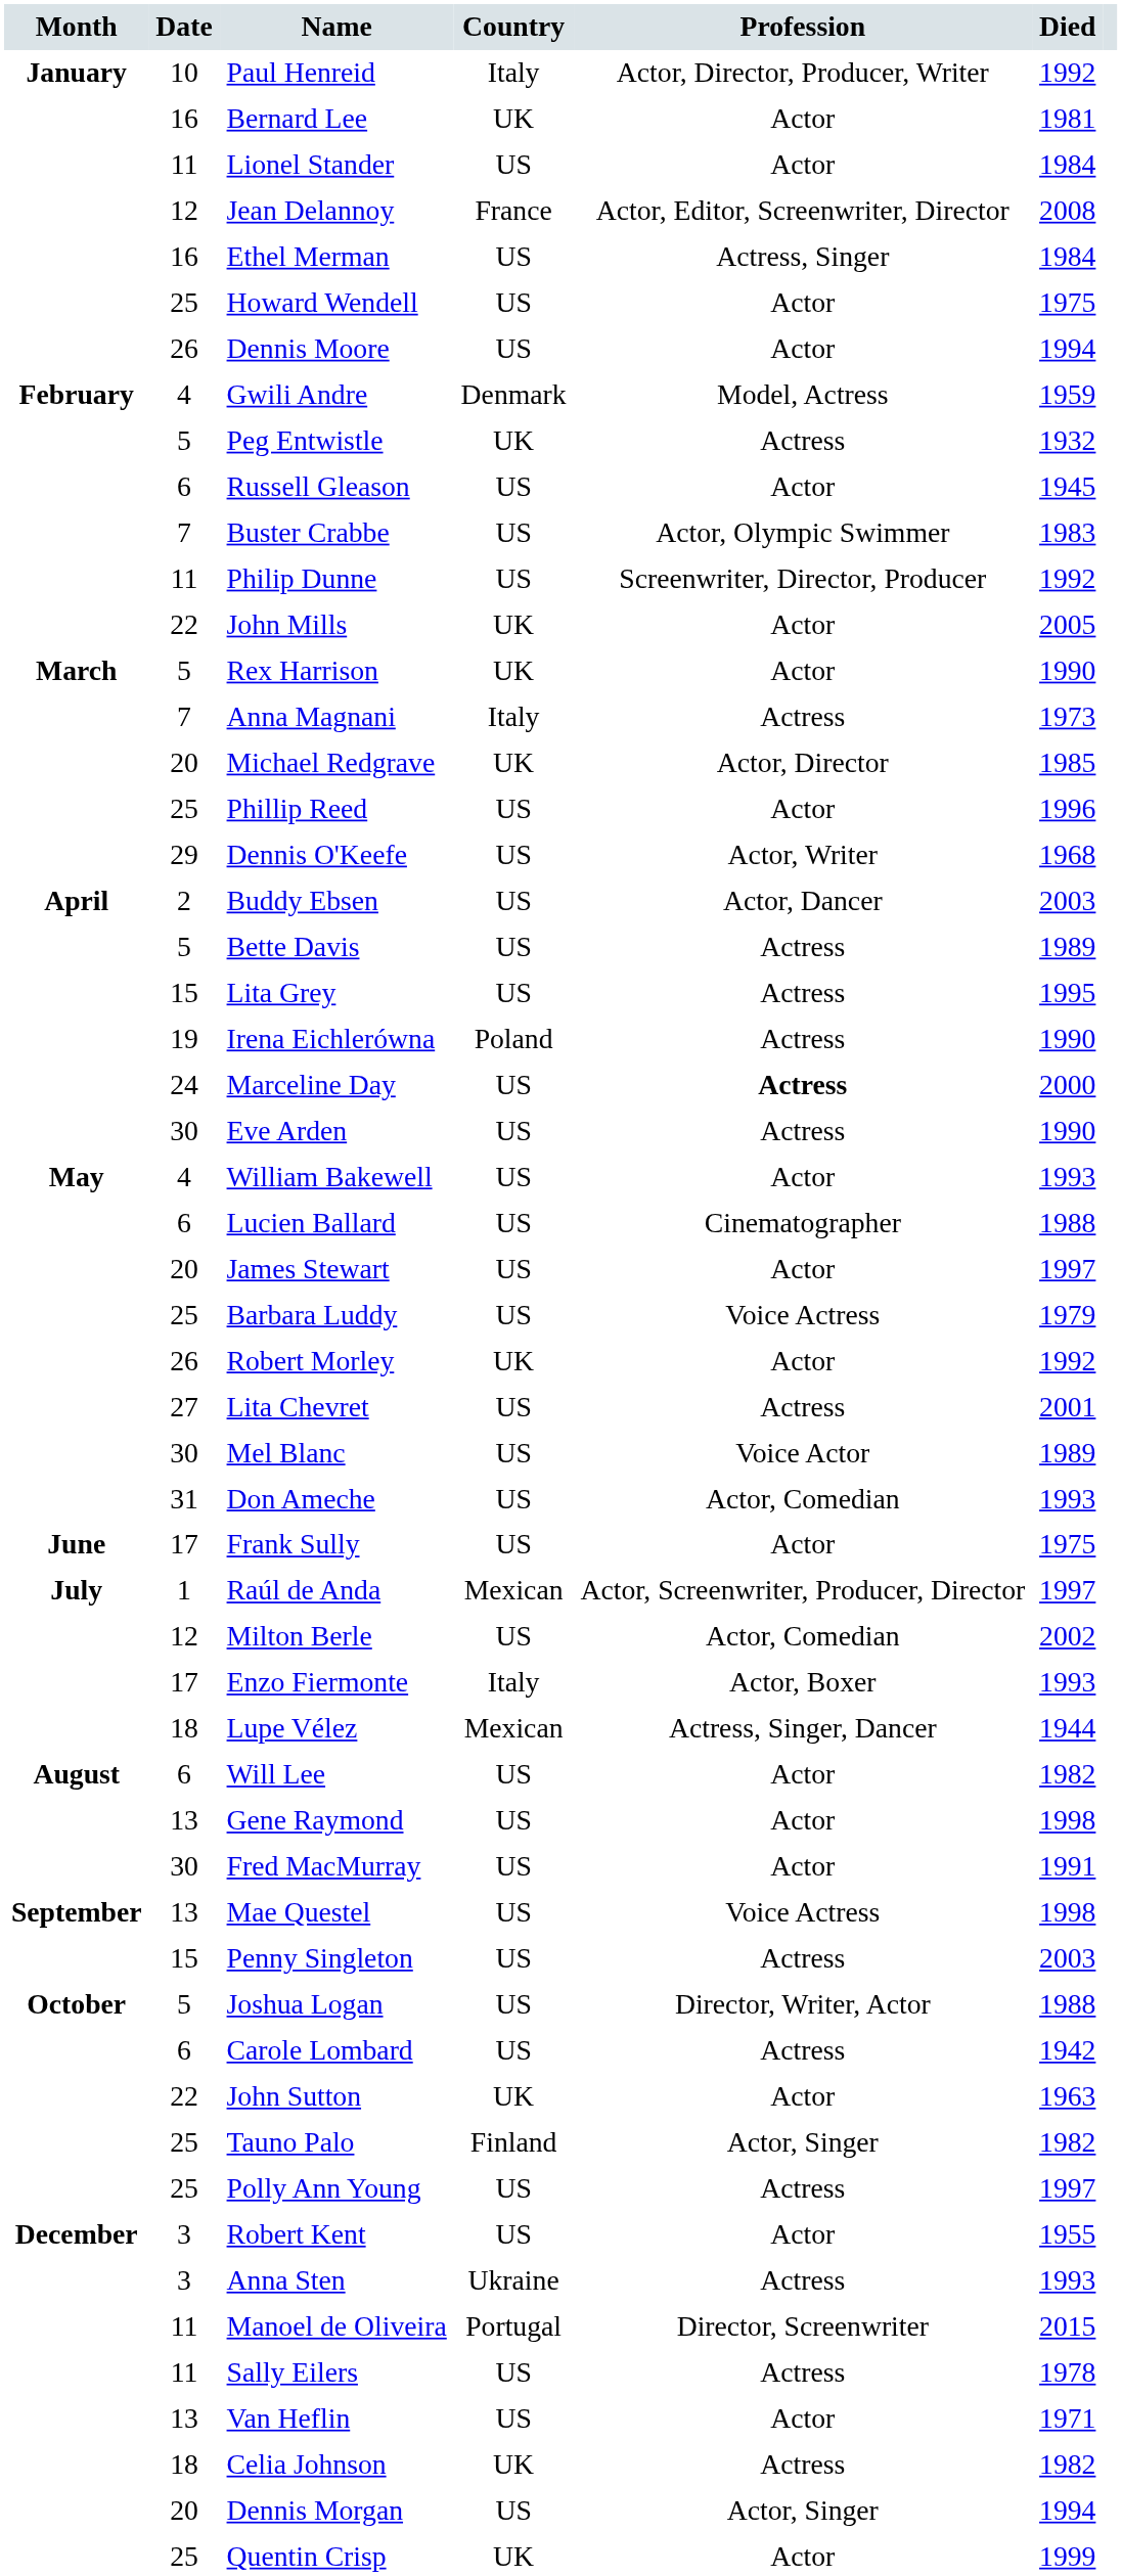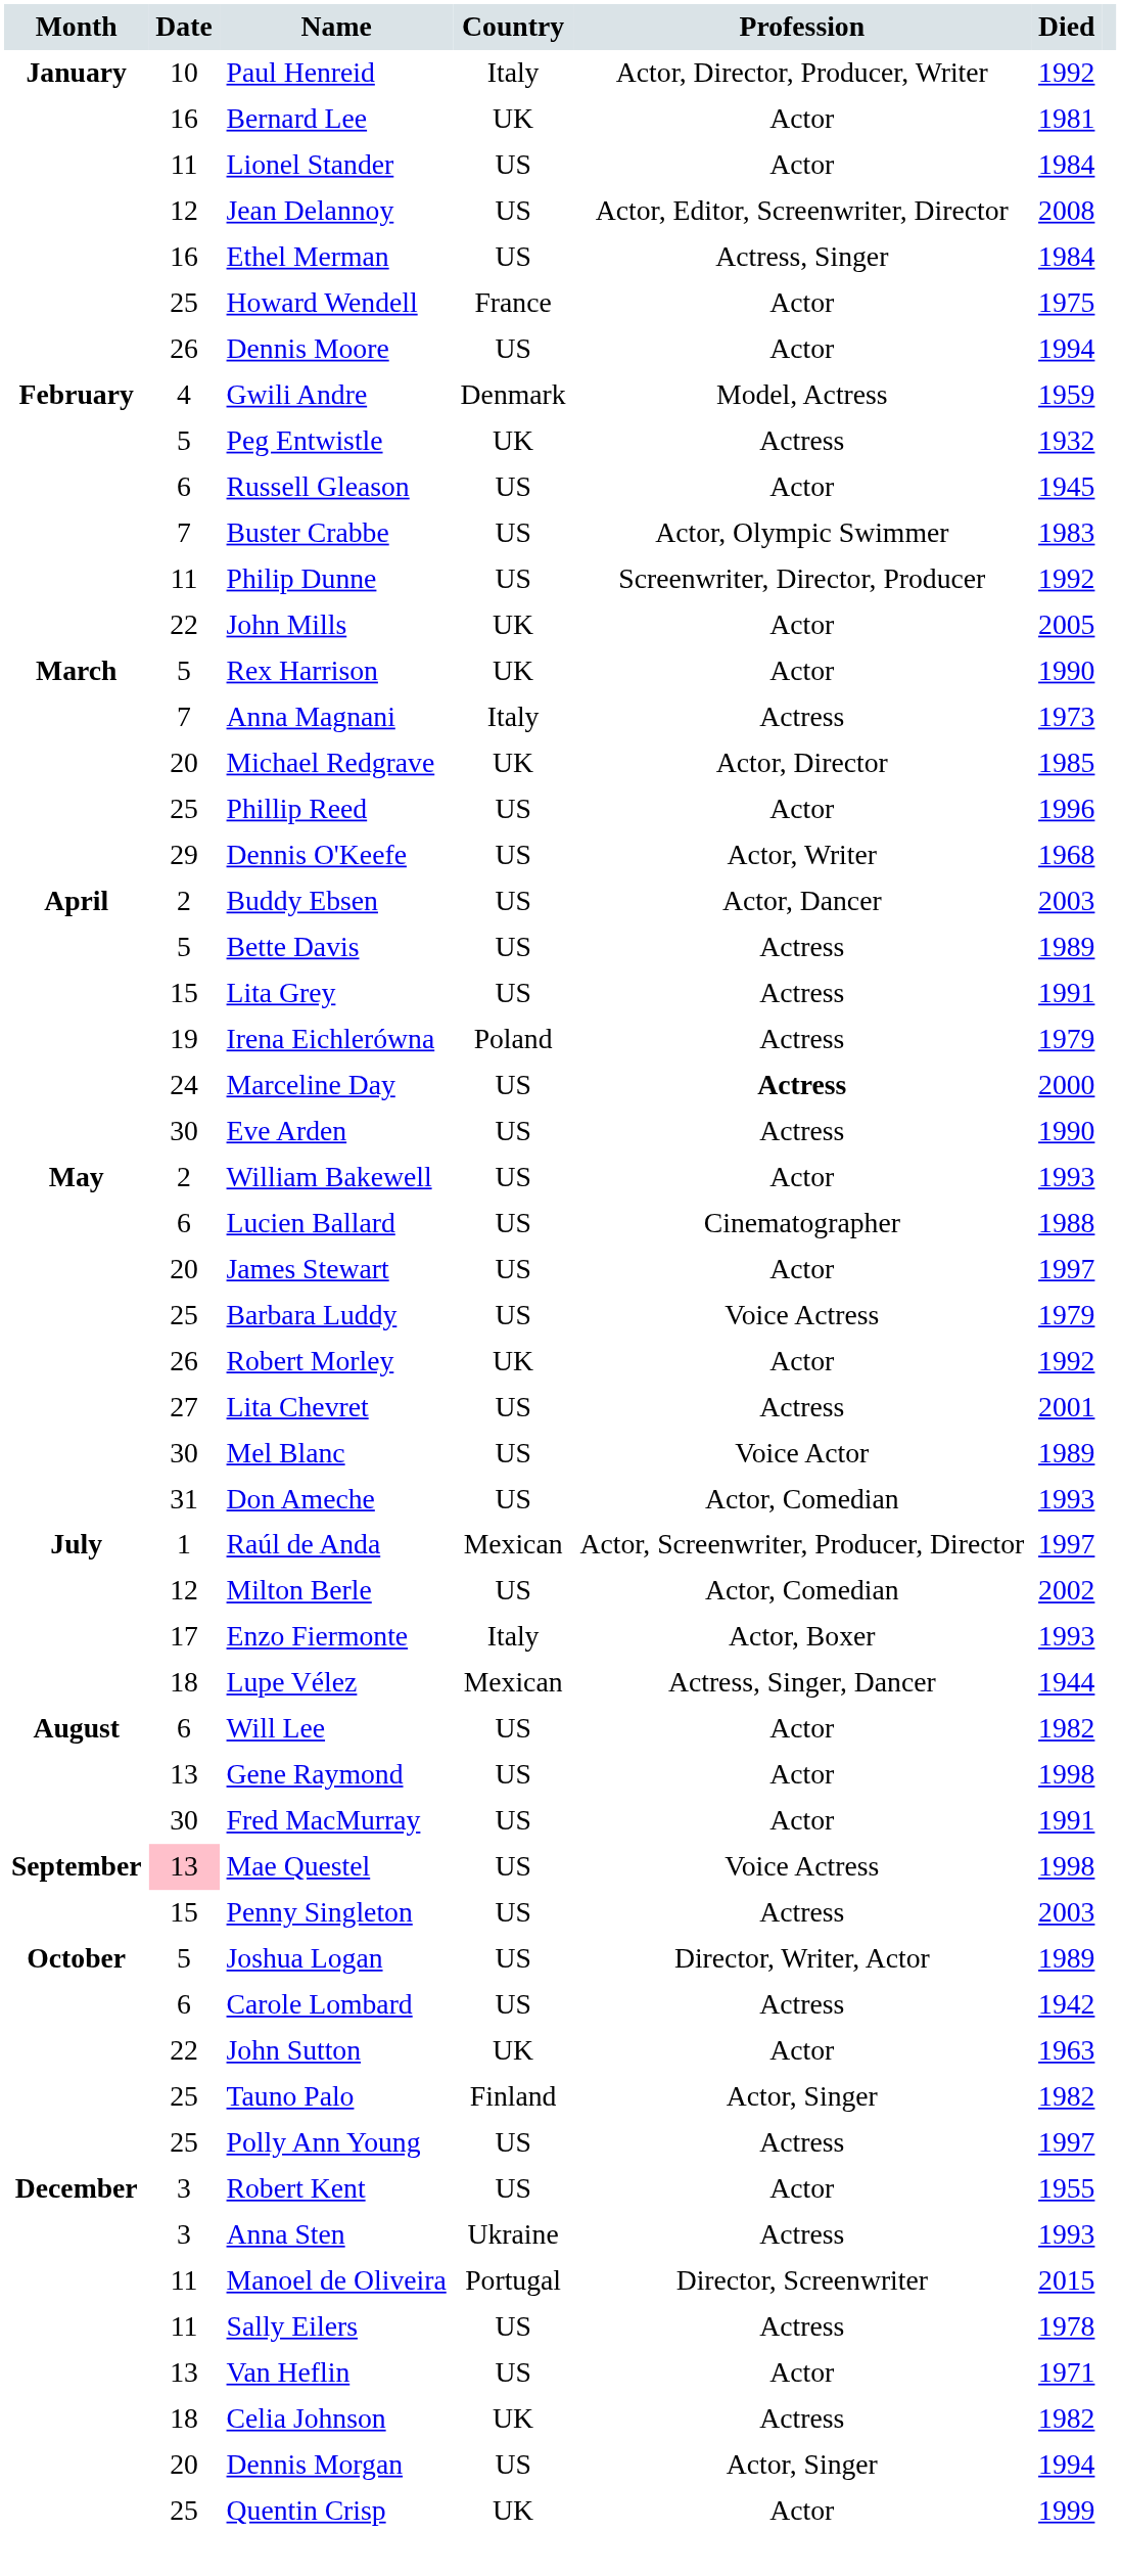Jean Delannoy | Country: France -> US
Howard Wendell | Country: US -> France
Lita Grey | Died: 1995 -> 1991
Irena Eichlerówna | Died: 1990 -> 1979
William Bakewell | Date: 4 -> 2
- row: June | 17 | Frank Sully | US | Actor | 1975
Mae Questel | Date: no background -> pink background
Joshua Logan | Died: 1988 -> 1989
